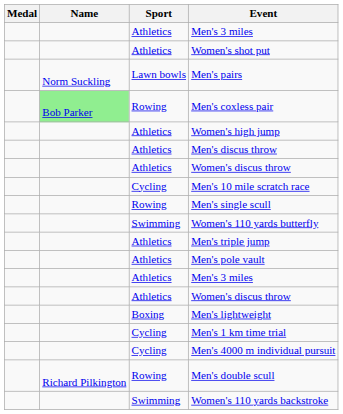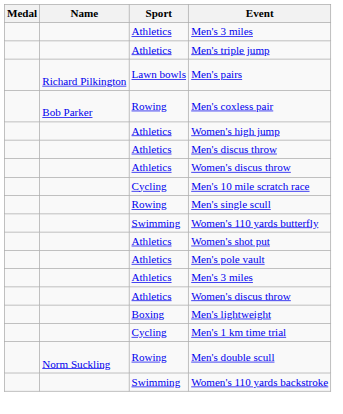rows swapped: Women's shot put <-> Men's triple jump
Men's pairs | Name: Norm Suckling -> Richard Pilkington
Men's coxless pair | Name: lightgreen background -> no background
- row: Cycling | Men's 4000 m individual pursuit
Men's double scull | Name: Richard Pilkington -> Norm Suckling
